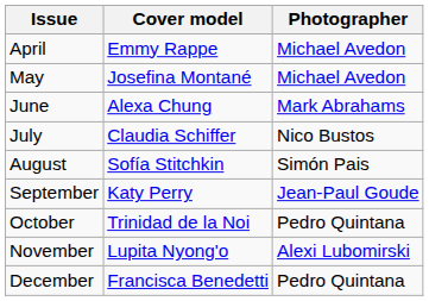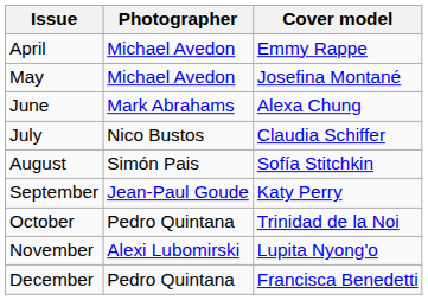columns swapped: Cover model <-> Photographer
